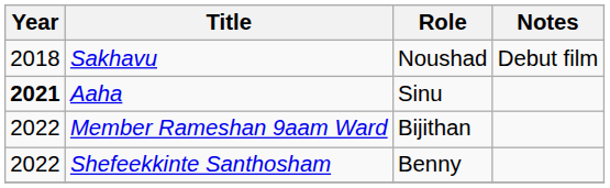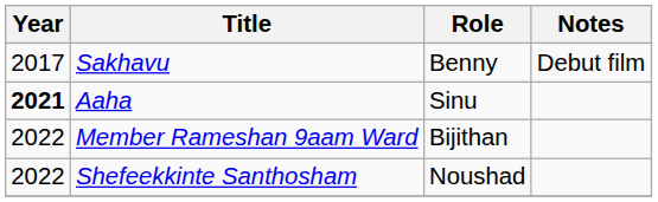Sakhavu | Year: 2018 -> 2017
Sakhavu | Role: Noushad -> Benny
Shefeekkinte Santhosham | Role: Benny -> Noushad
